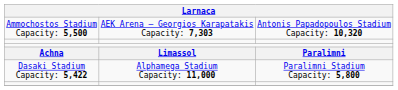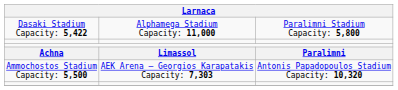rows swapped: Ammochostos Stadium Capacity: 5,500 <-> Dasaki Stadium Capacity: 5,422
